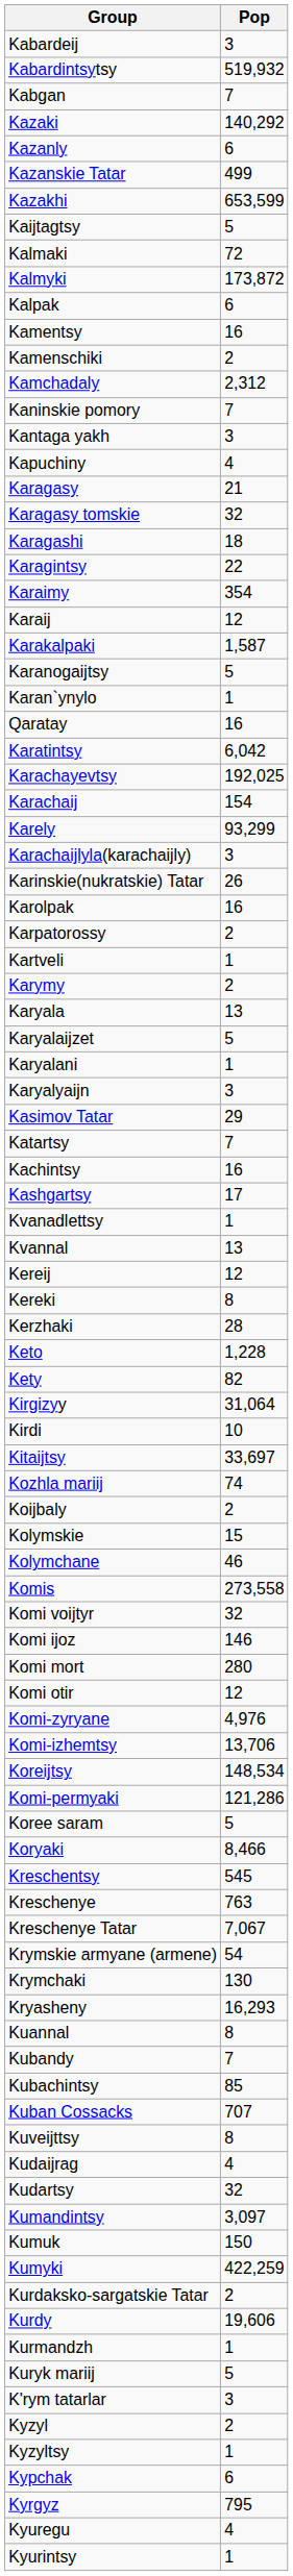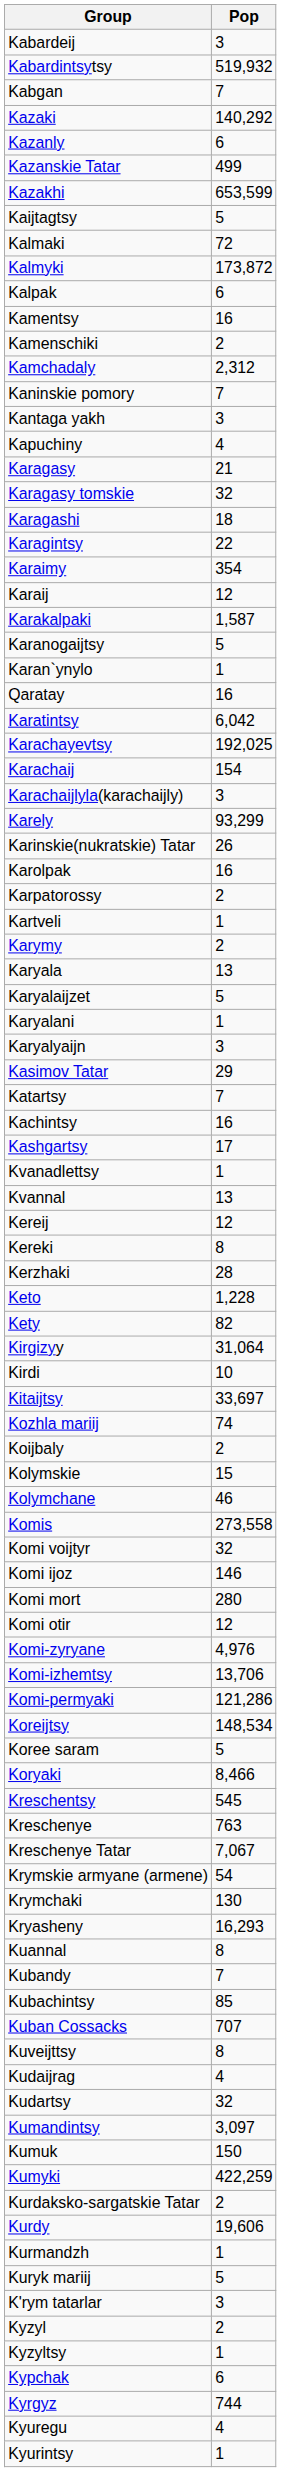rows swapped: Karachaijlyla(karachaijly) <-> Karely
rows swapped: Komi-permyaki <-> Koreijtsy
Kyrgyz | Pop: 795 -> 744
